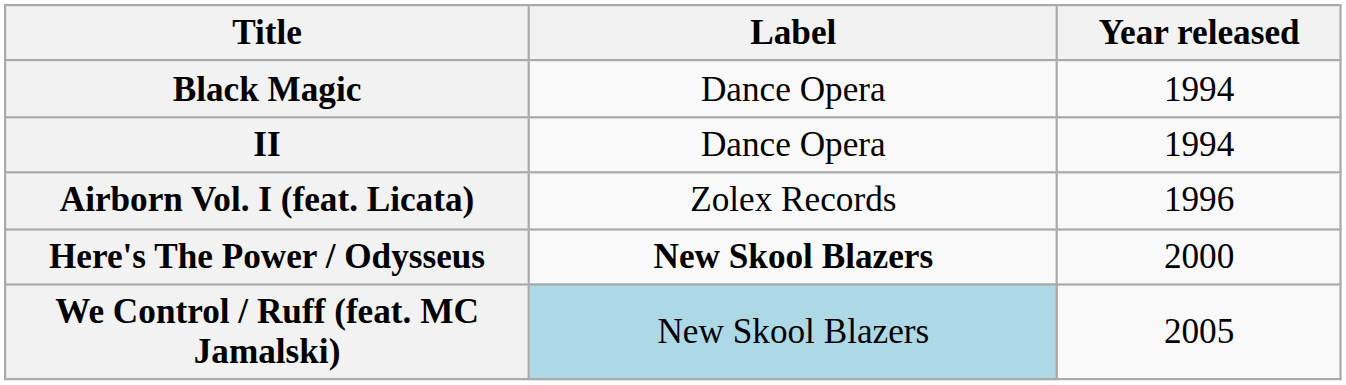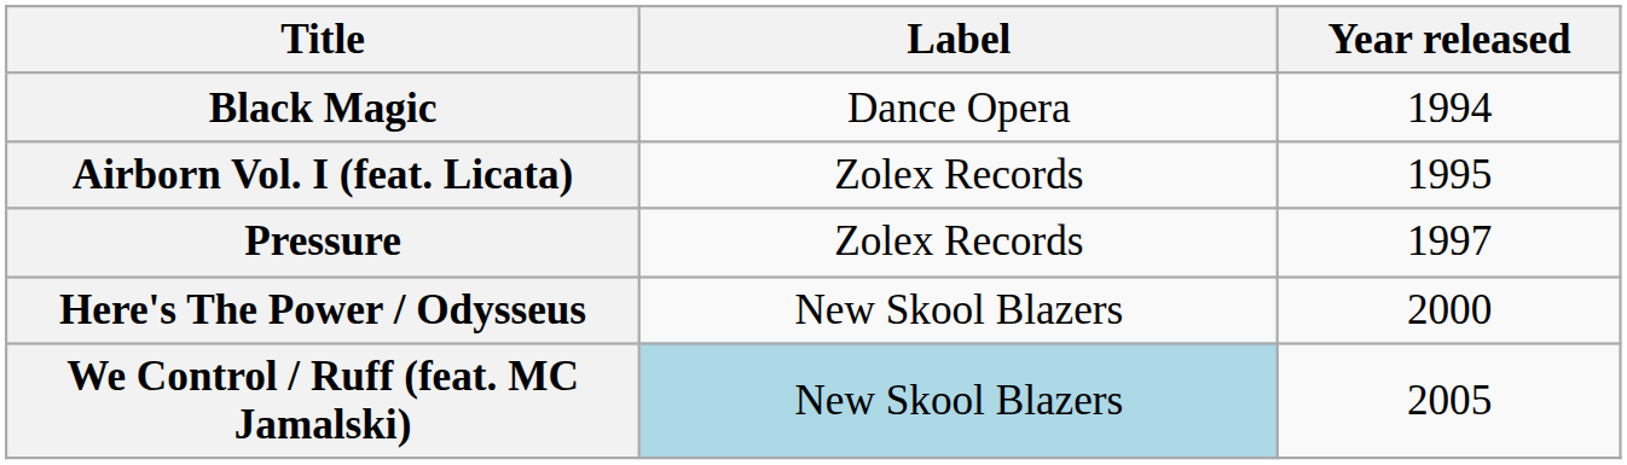- row: II | Dance Opera | 1994
Airborn Vol. I (feat. Licata) | Year released: 1996 -> 1995
+ row: Pressure | Zolex Records | 1997
Here's The Power / Odysseus | Label: bold -> normal
